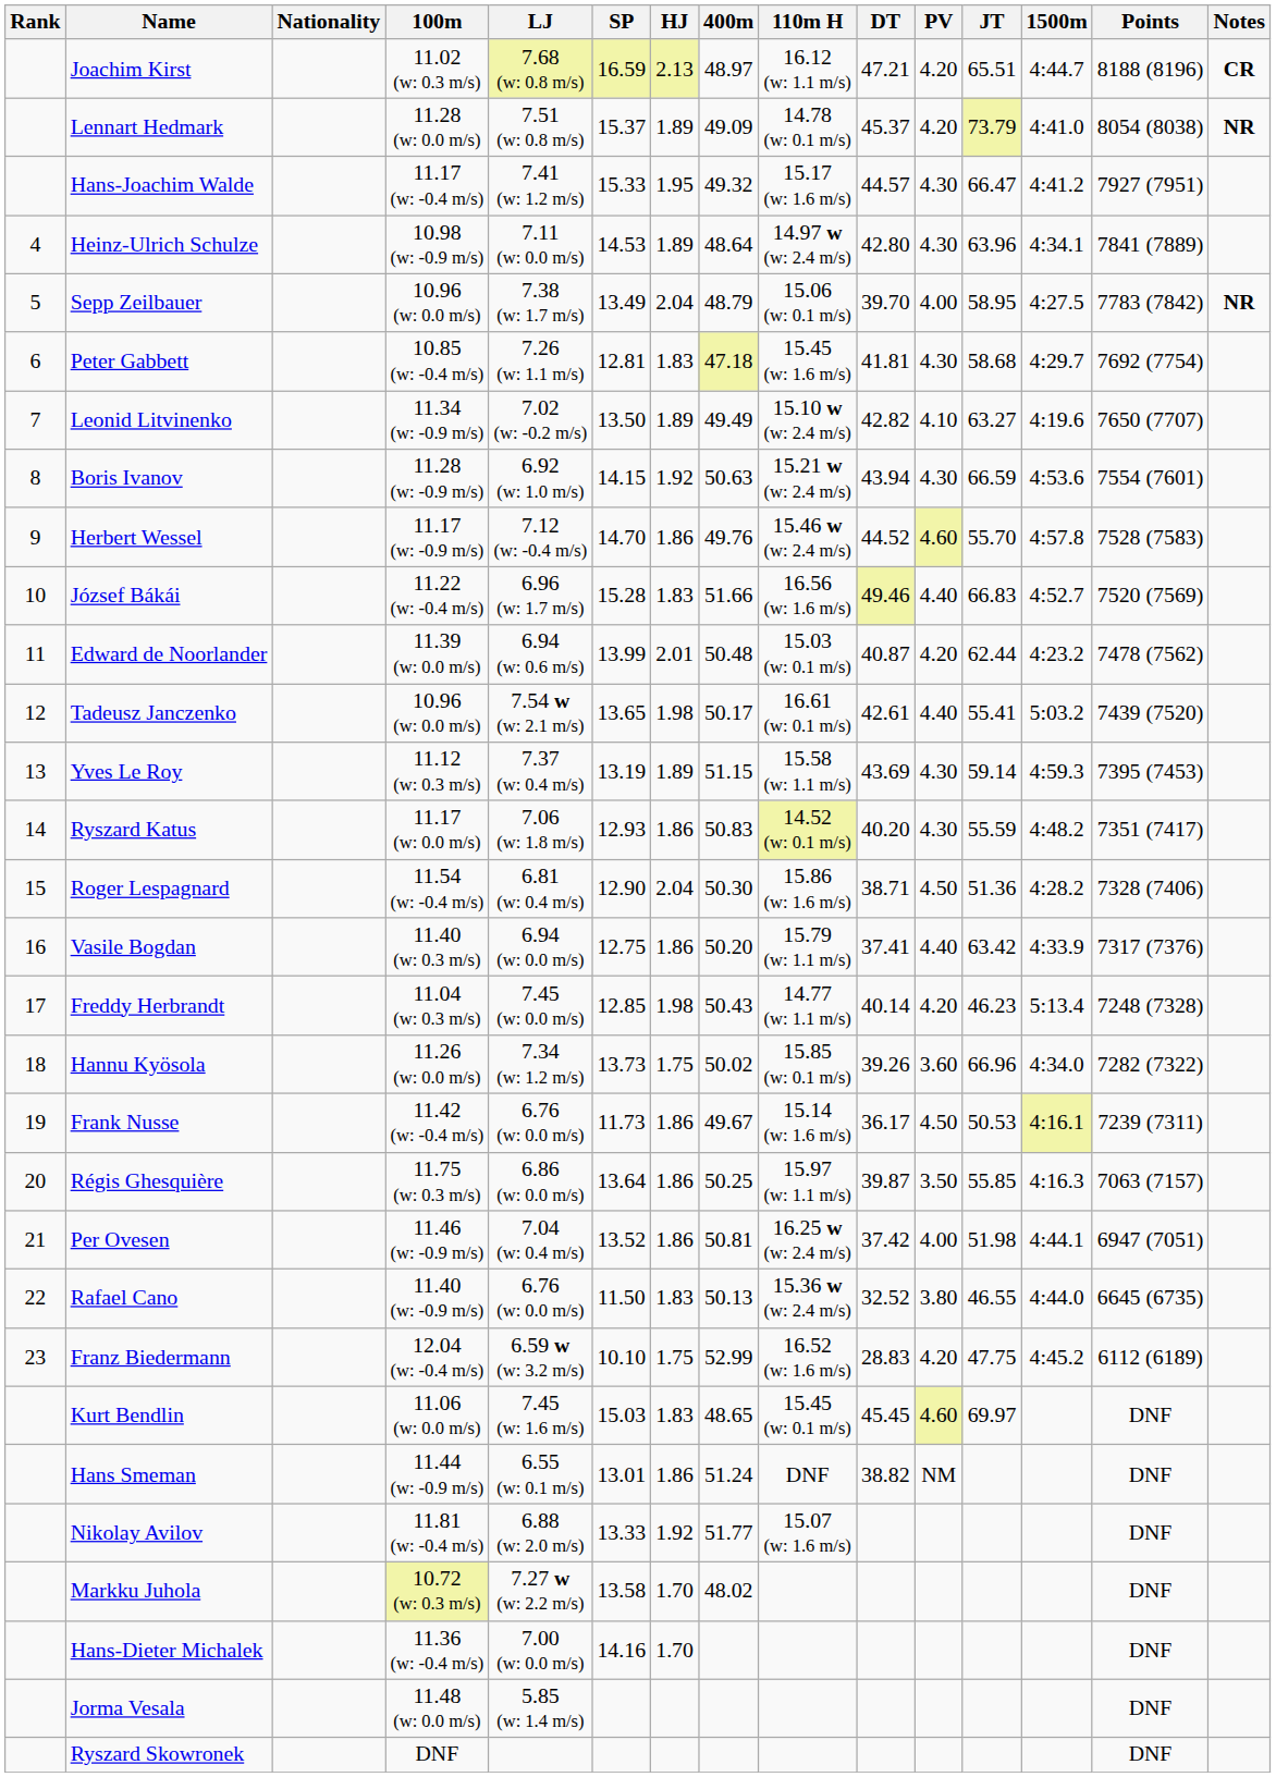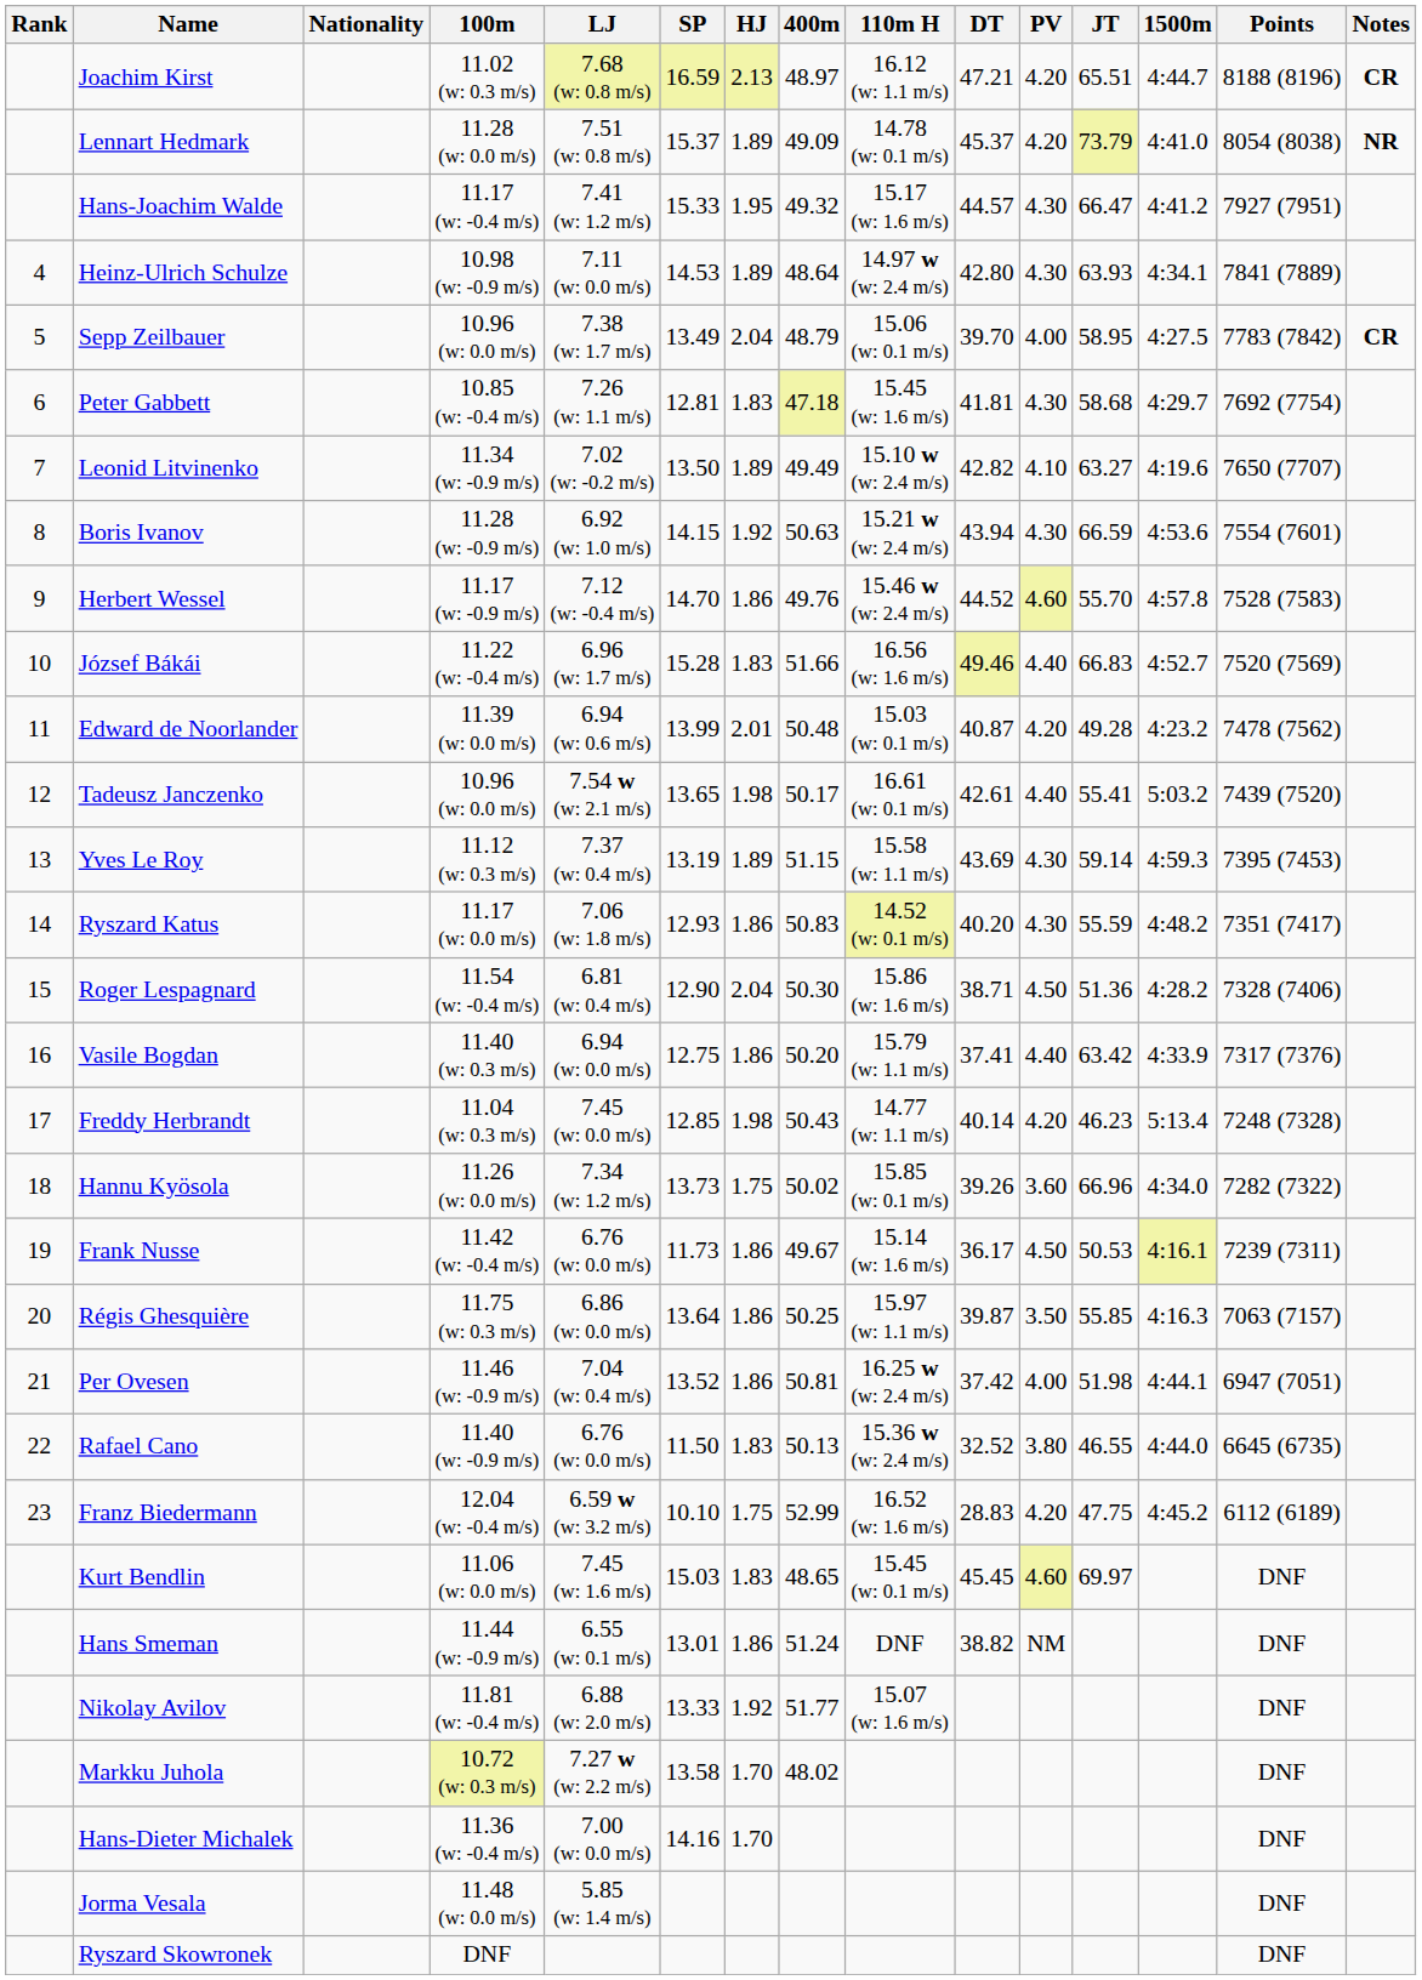Heinz-Ulrich Schulze | JT: 63.96 -> 63.93
Sepp Zeilbauer | Notes: NR -> CR
Edward de Noorlander | JT: 62.44 -> 49.28
